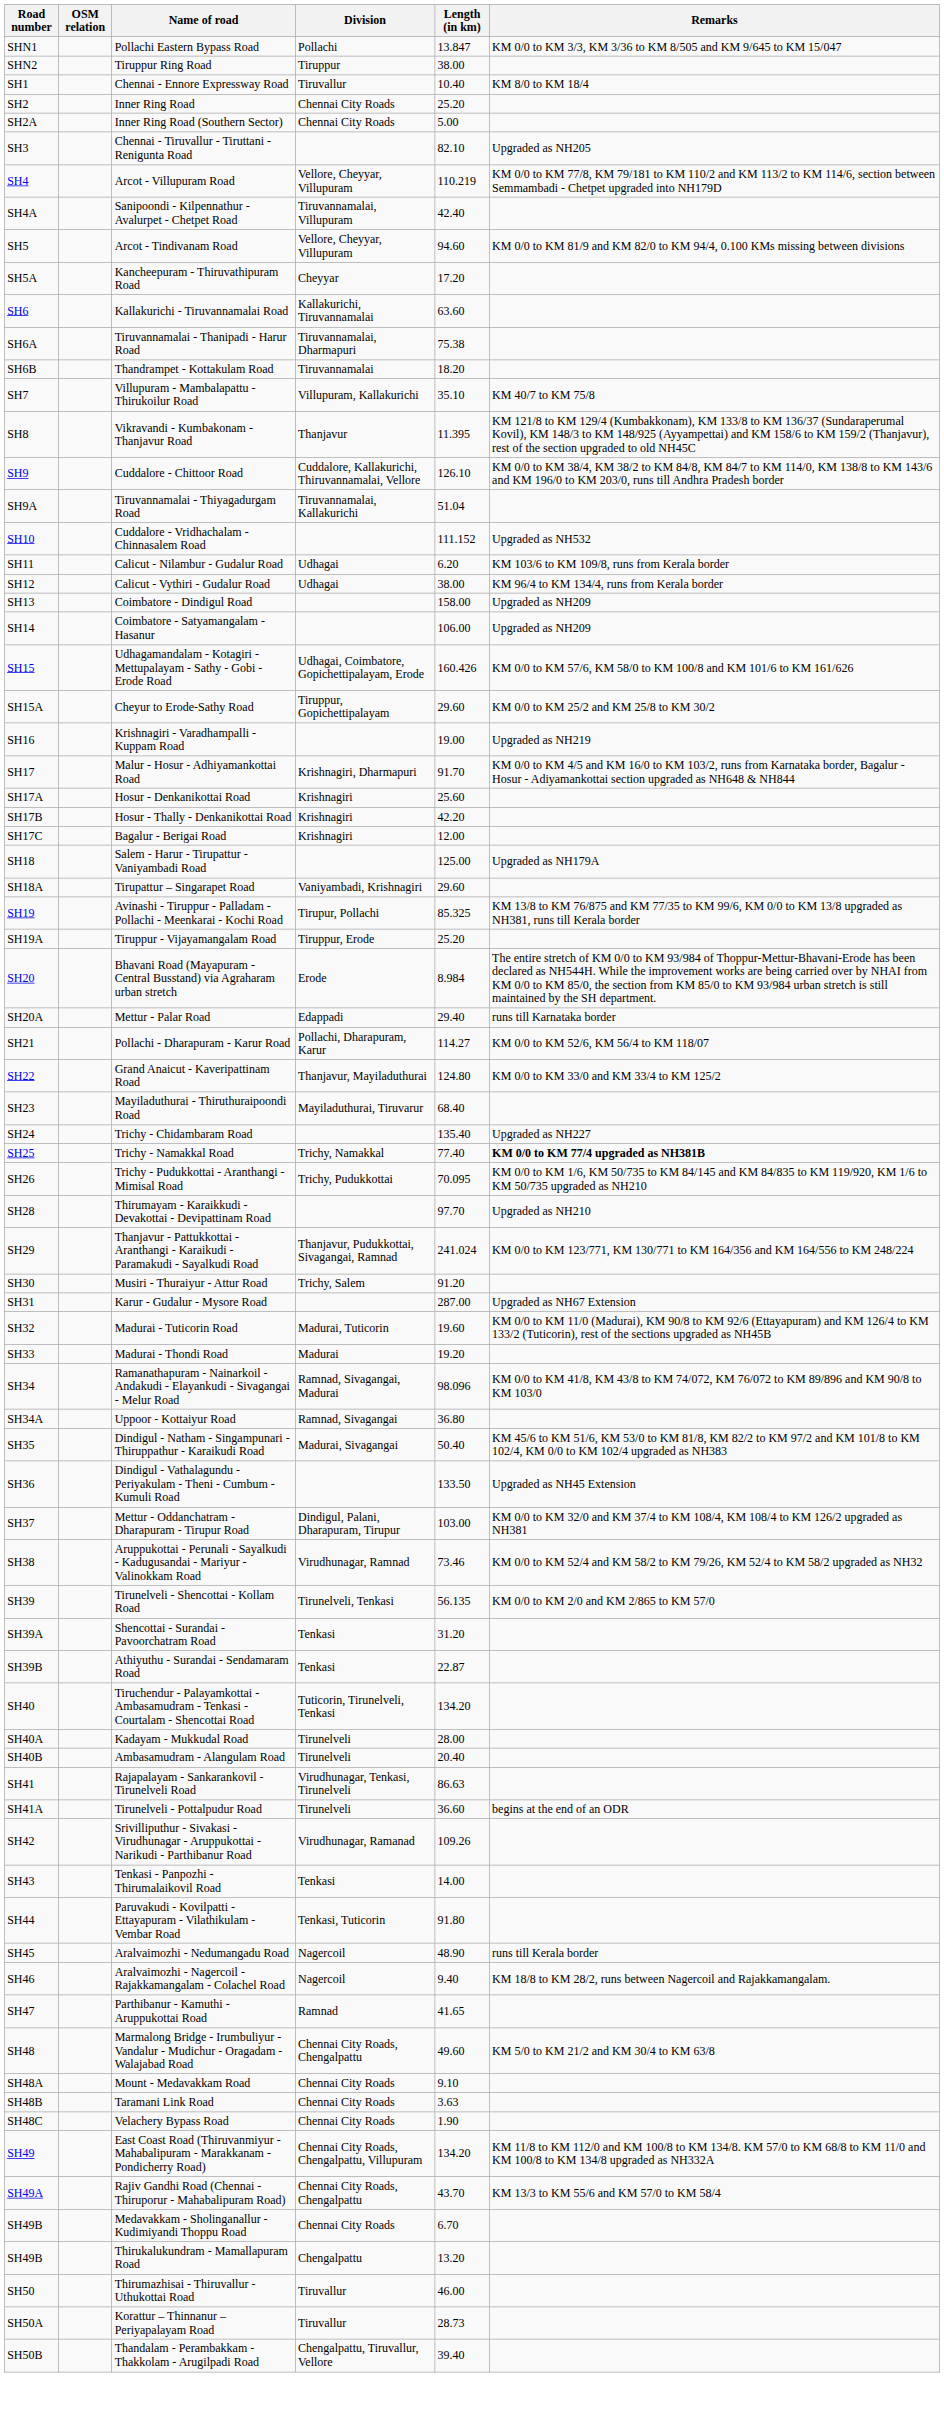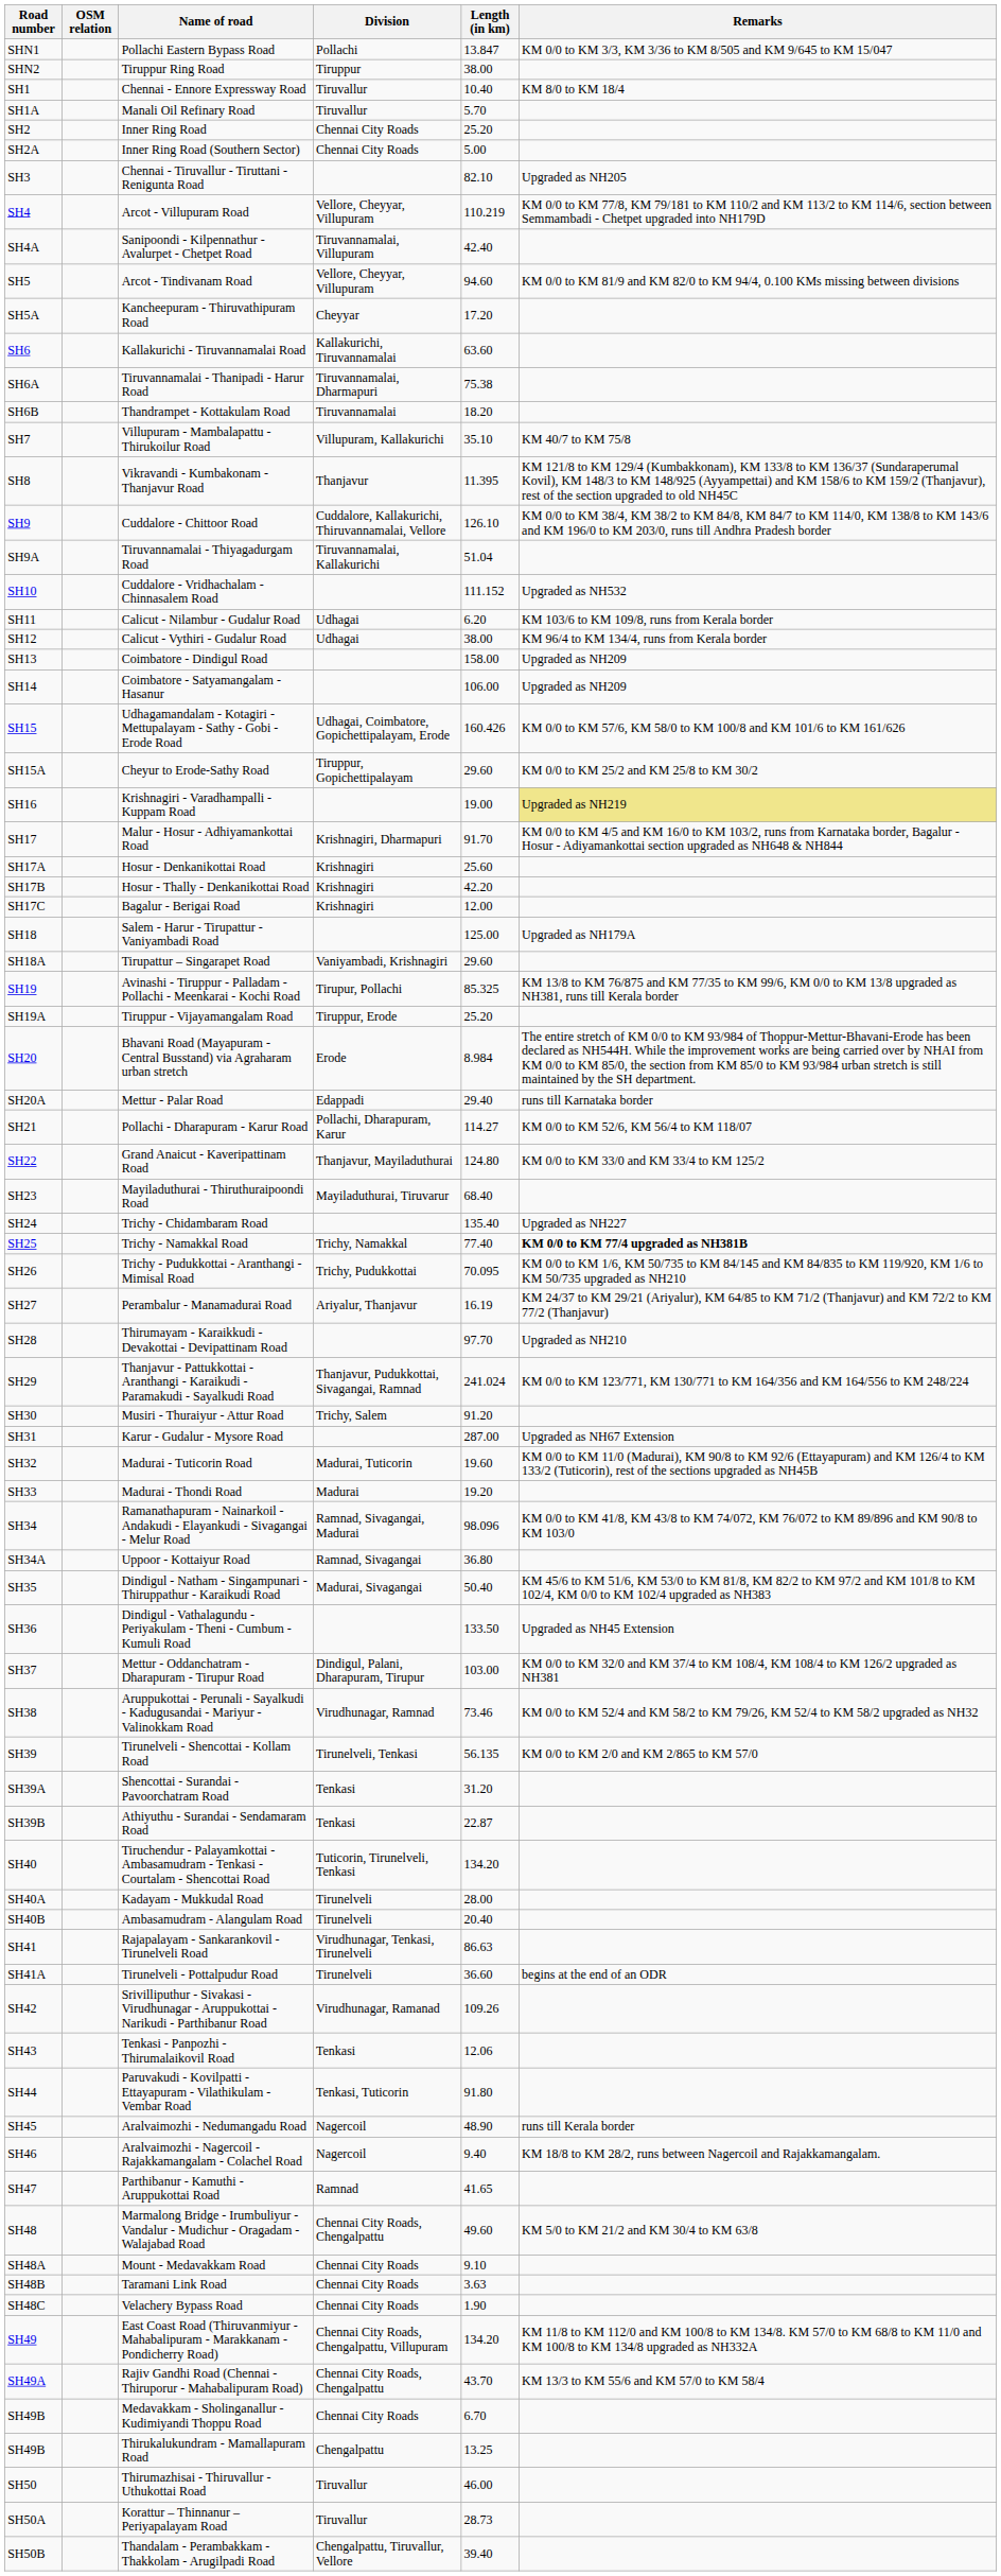+ row: SH1A | Manali Oil Refinary Road | Tiruvallur | 5.70
Krishnagiri - Varadhampalli - Kuppam Road | Remarks: no background -> khaki background
+ row: SH27 | Perambalur - Manamadurai Road | Ariyalur, Thanjavur | 16.19 | KM 24/37 to KM 29/21 (Ariyalur), KM 64/85 to KM 71/2 (Thanjavur) and KM 72/2 to KM 77/2 (Thanjavur)
Tenkasi - Panpozhi - Thirumalaikovil Road | Length (in km): 14.00 -> 12.06
Thirukalukundram - Mamallapuram Road | Length (in km): 13.20 -> 13.25
